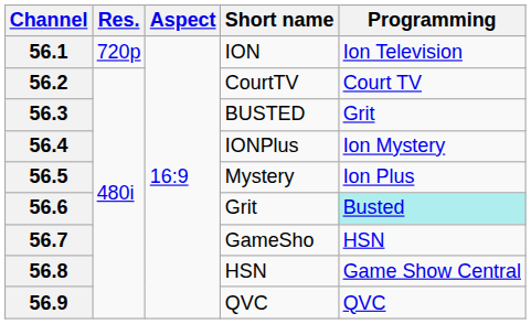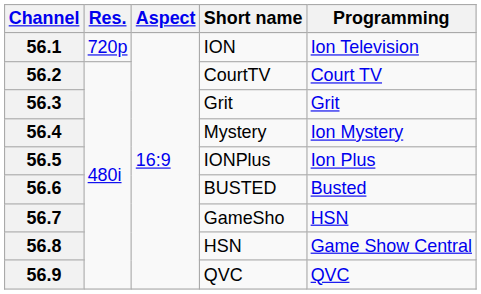56.3 | Short name: BUSTED -> Grit
56.4 | Short name: IONPlus -> Mystery
56.5 | Short name: Mystery -> IONPlus
56.6 | Short name: Grit -> BUSTED
56.6 | Programming: paleturquoise background -> no background
